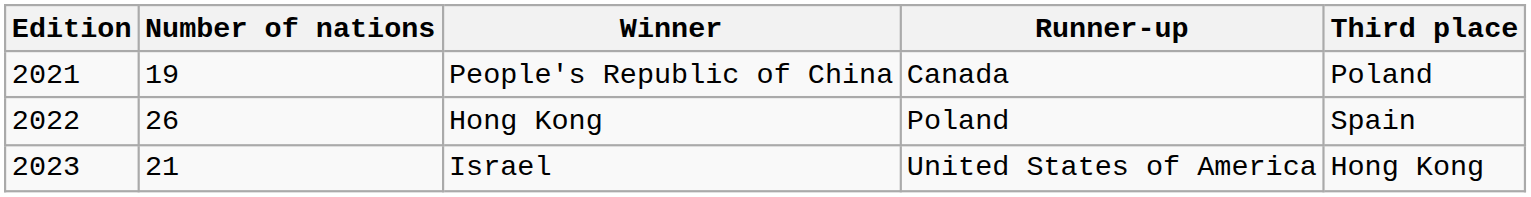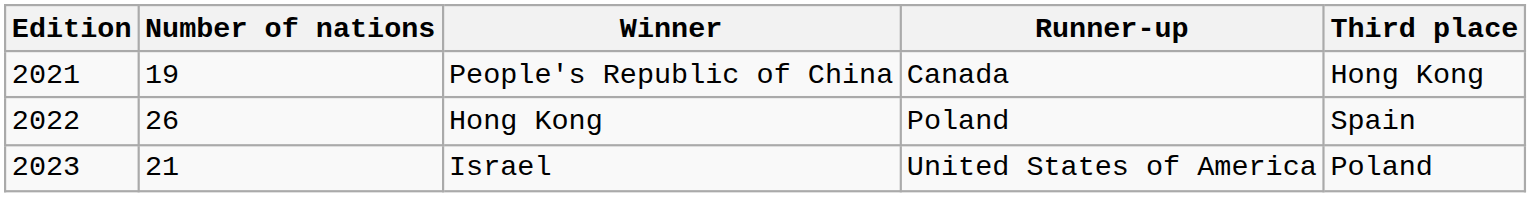People's Republic of China | Third place: Poland -> Hong Kong
Israel | Third place: Hong Kong -> Poland
